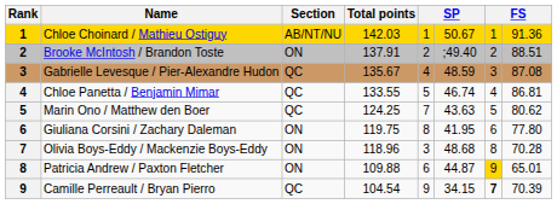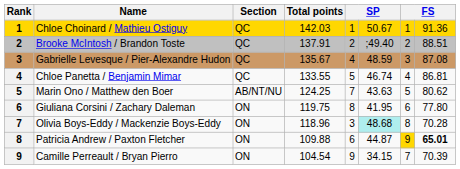Chloe Choinard / Mathieu Ostiguy | Section: AB/NT/NU -> QC
Brooke McIntosh / Brandon Toste | Section: ON -> QC
Marin Ono / Matthew den Boer | Section: QC -> AB/NT/NU
Olivia Boys-Eddy / Mackenzie Boys-Eddy | column 6: no background -> paleturquoise background
Patricia Andrew / Paxton Fletcher | column 8: normal -> bold
Camille Perreault / Bryan Pierro | Section: QC -> ON
Camille Perreault / Bryan Pierro | column 7: bold -> normal
